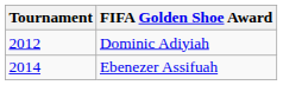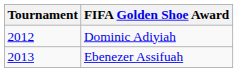Ebenezer Assifuah | Tournament: 2014 -> 2013
